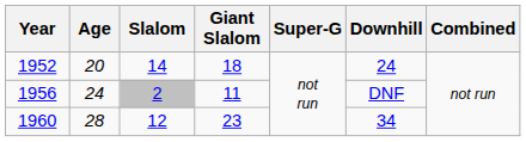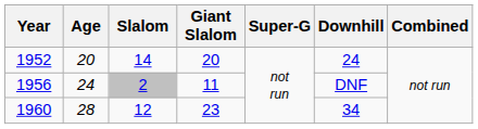1952 | Giant Slalom: 18 -> 20
